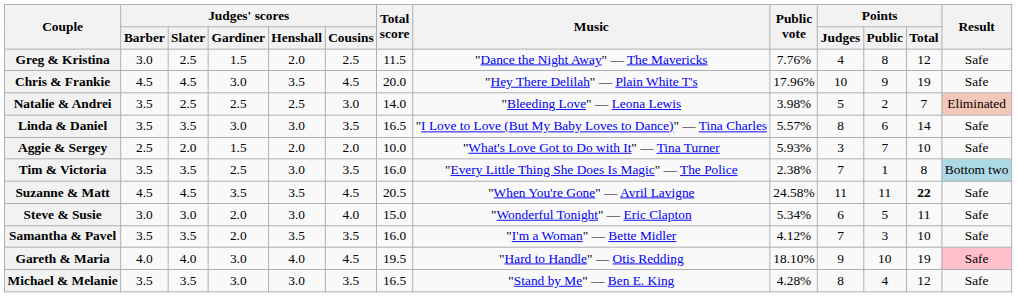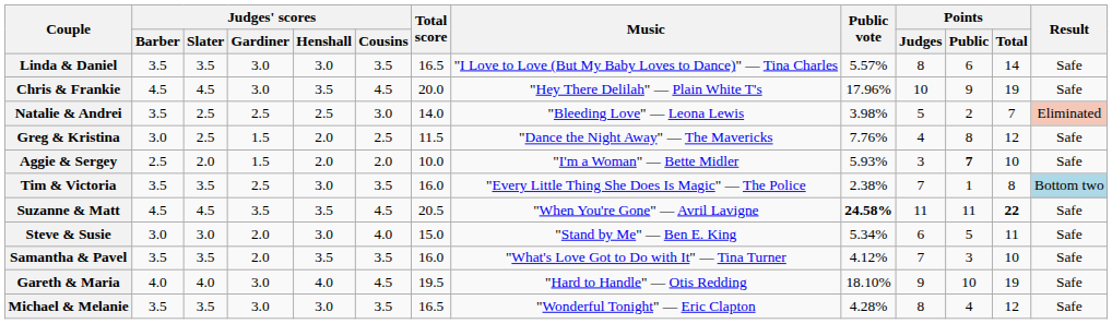rows swapped: Linda & Daniel <-> Greg & Kristina
Aggie & Sergey | Music: "What's Love Got to Do with It" — Tina Turner -> "I'm a Woman" — Bette Midler
Aggie & Sergey | Points / Public: normal -> bold
Suzanne & Matt | Public vote: normal -> bold
Steve & Susie | Music: "Wonderful Tonight" — Eric Clapton -> "Stand by Me" — Ben E. King
Samantha & Pavel | Music: "I'm a Woman" — Bette Midler -> "What's Love Got to Do with It" — Tina Turner
Gareth & Maria | Result: pink background -> no background
Michael & Melanie | Music: "Stand by Me" — Ben E. King -> "Wonderful Tonight" — Eric Clapton
